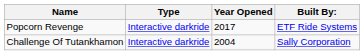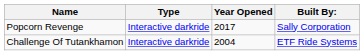Popcorn Revenge | Built By:: ETF Ride Systems -> Sally Corporation
Challenge Of Tutankhamon | Built By:: Sally Corporation -> ETF Ride Systems
